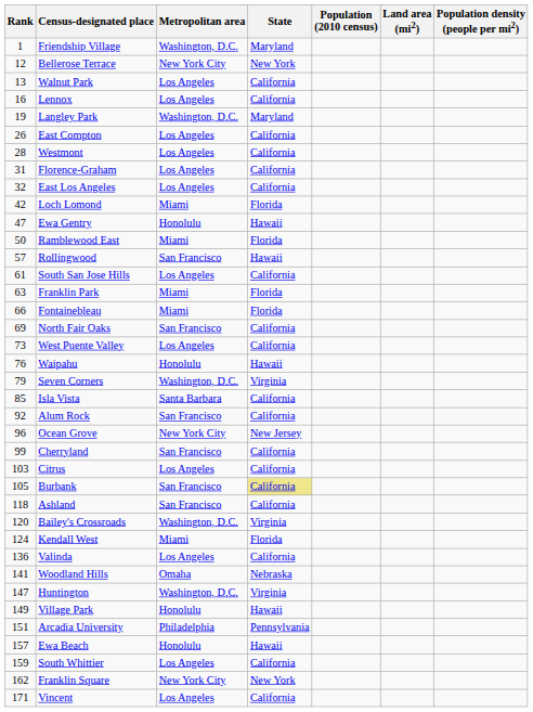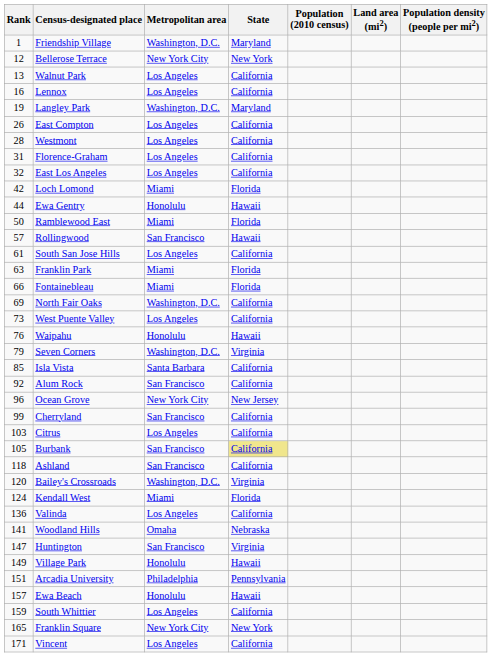Ewa Gentry | Rank: 47 -> 44
North Fair Oaks | Metropolitan area: San Francisco -> Washington, D.C.
Huntington | Metropolitan area: Washington, D.C. -> San Francisco
Franklin Square | Rank: 162 -> 165
